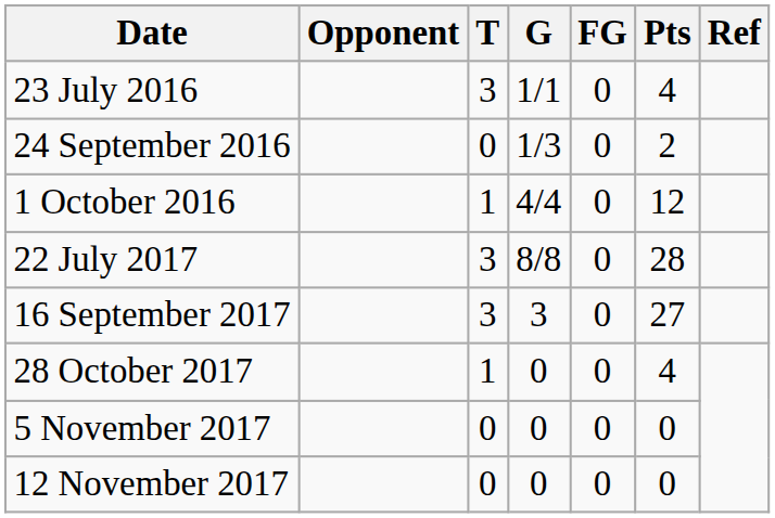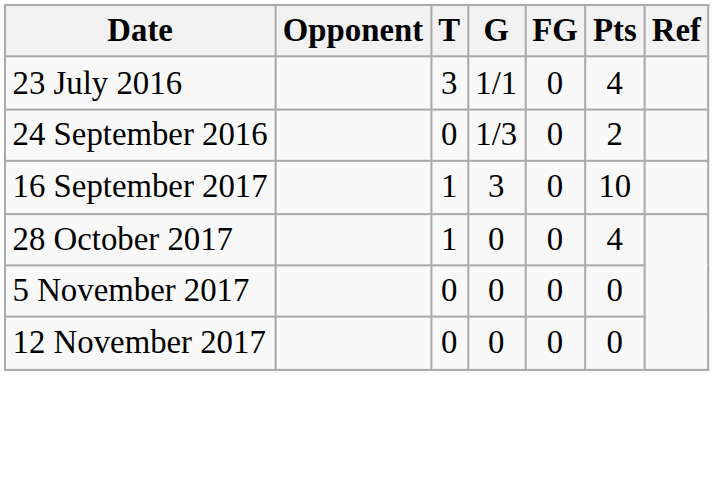- row: 1 October 2016 | 1 | 4/4 | 0 | 12
- row: 22 July 2017 | 3 | 8/8 | 0 | 28
16 September 2017 | T: 3 -> 1
16 September 2017 | Pts: 27 -> 10
